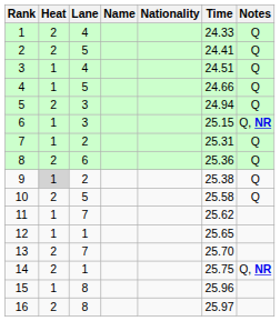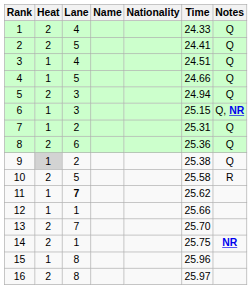10 | Notes: Q -> R
11 | Lane: normal -> bold
12 | Time: 25.65 -> 25.66
14 | Notes: Q, NR -> NR
